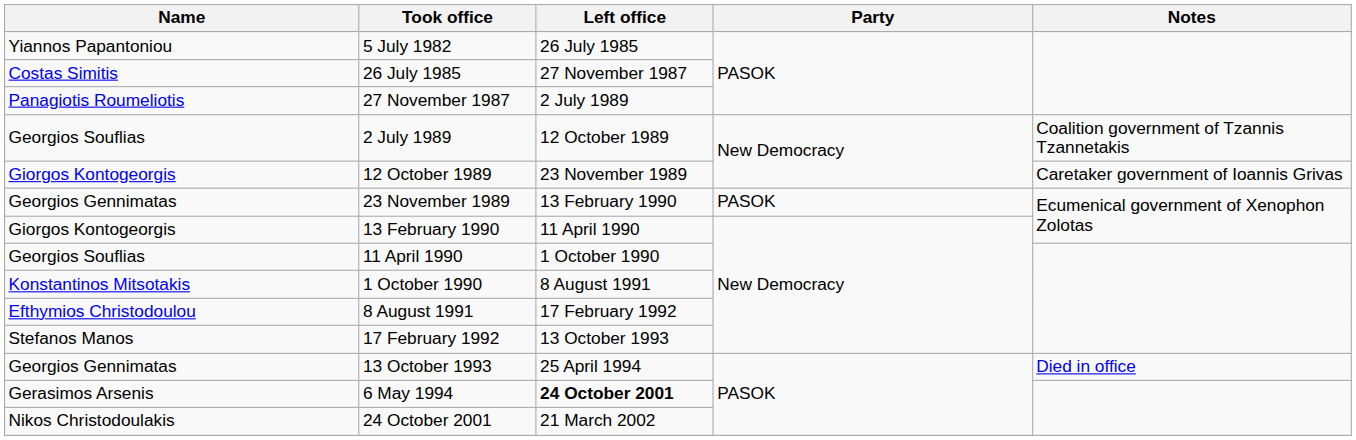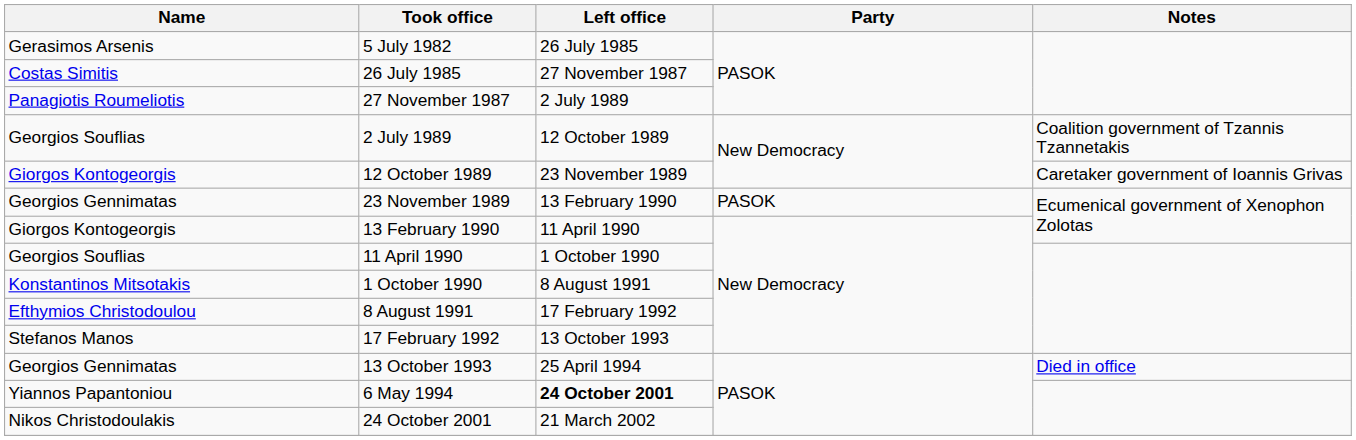5 July 1982 | Name: Yiannos Papantoniou -> Gerasimos Arsenis
6 May 1994 | Name: Gerasimos Arsenis -> Yiannos Papantoniou
